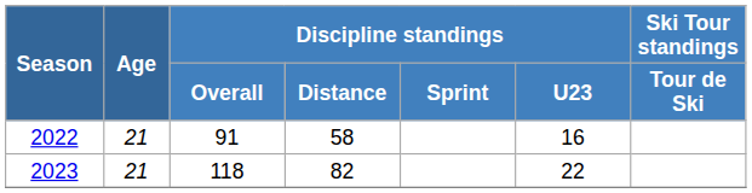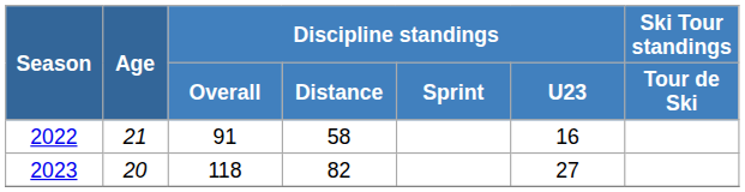2023 | Age: 21 -> 20
2023 | Discipline standings / U23: 22 -> 27
